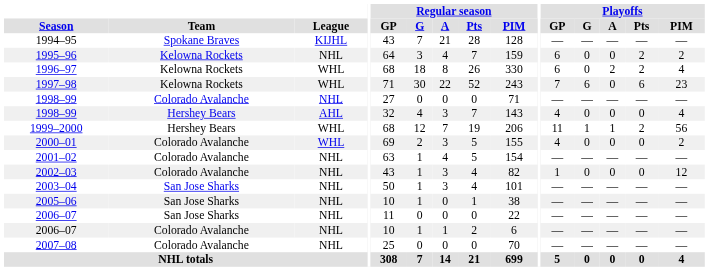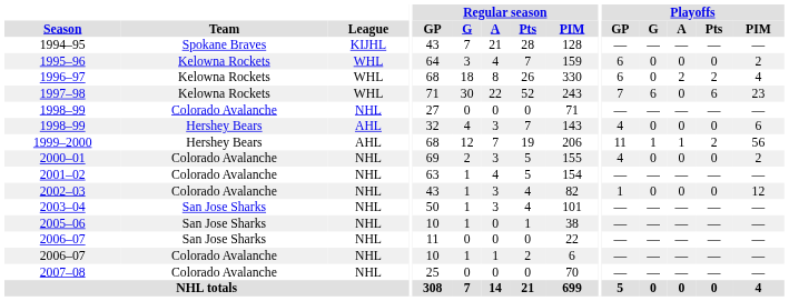1995–96 | League: NHL -> WHL
1995–96 | Playoffs / Pts: 2 -> 0
1998–99 / Hershey Bears | Playoffs / PIM: 4 -> 6
1999–2000 | League: WHL -> AHL
2000–01 | League: WHL -> NHL
